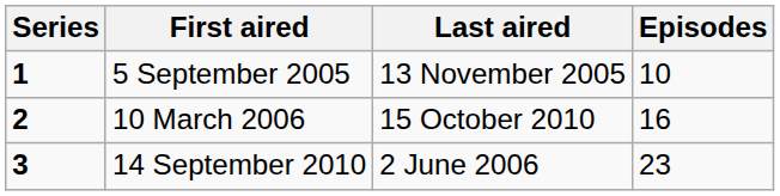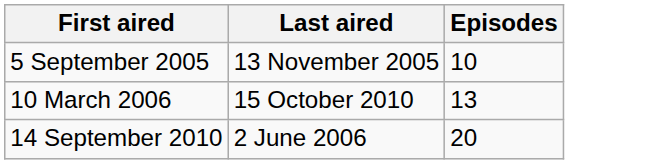- column: Series | 1 | 2 | 3
10 March 2006 | Episodes: 16 -> 13
14 September 2010 | Episodes: 23 -> 20
